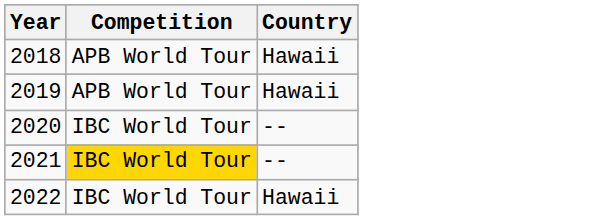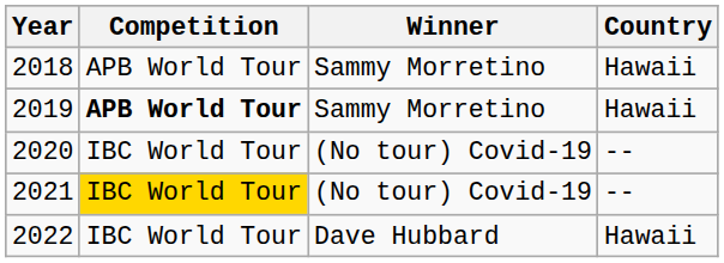+ column: Winner | Sammy Morretino | Sammy Morretino | (No tour) Covid-19 | (No tour) Covid-19 | Dave Hubbard
2019 | Competition: normal -> bold
